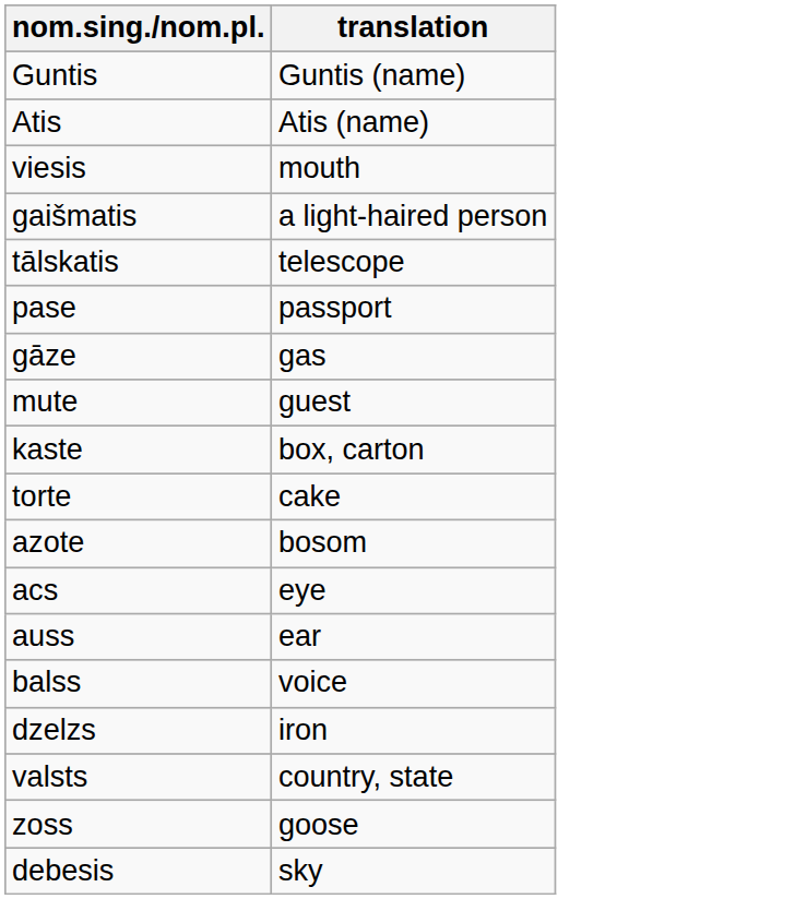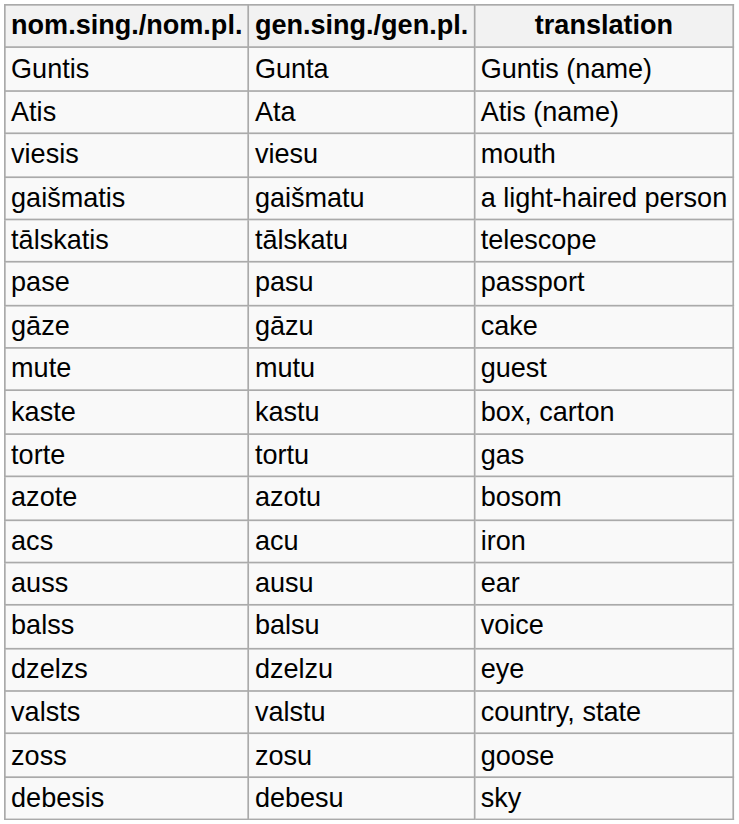+ column: gen.sing./gen.pl. | Gunta | Ata | viesu | gaišmatu | tālskatu | pasu | gāzu | mutu | kastu | tortu | azotu | acu | ausu | balsu | dzelzu | valstu | zosu | debesu
gāze | translation: gas -> cake
torte | translation: cake -> gas
acs | translation: eye -> iron
dzelzs | translation: iron -> eye
